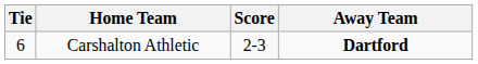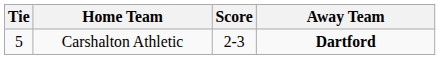Carshalton Athletic | Tie: 6 -> 5
